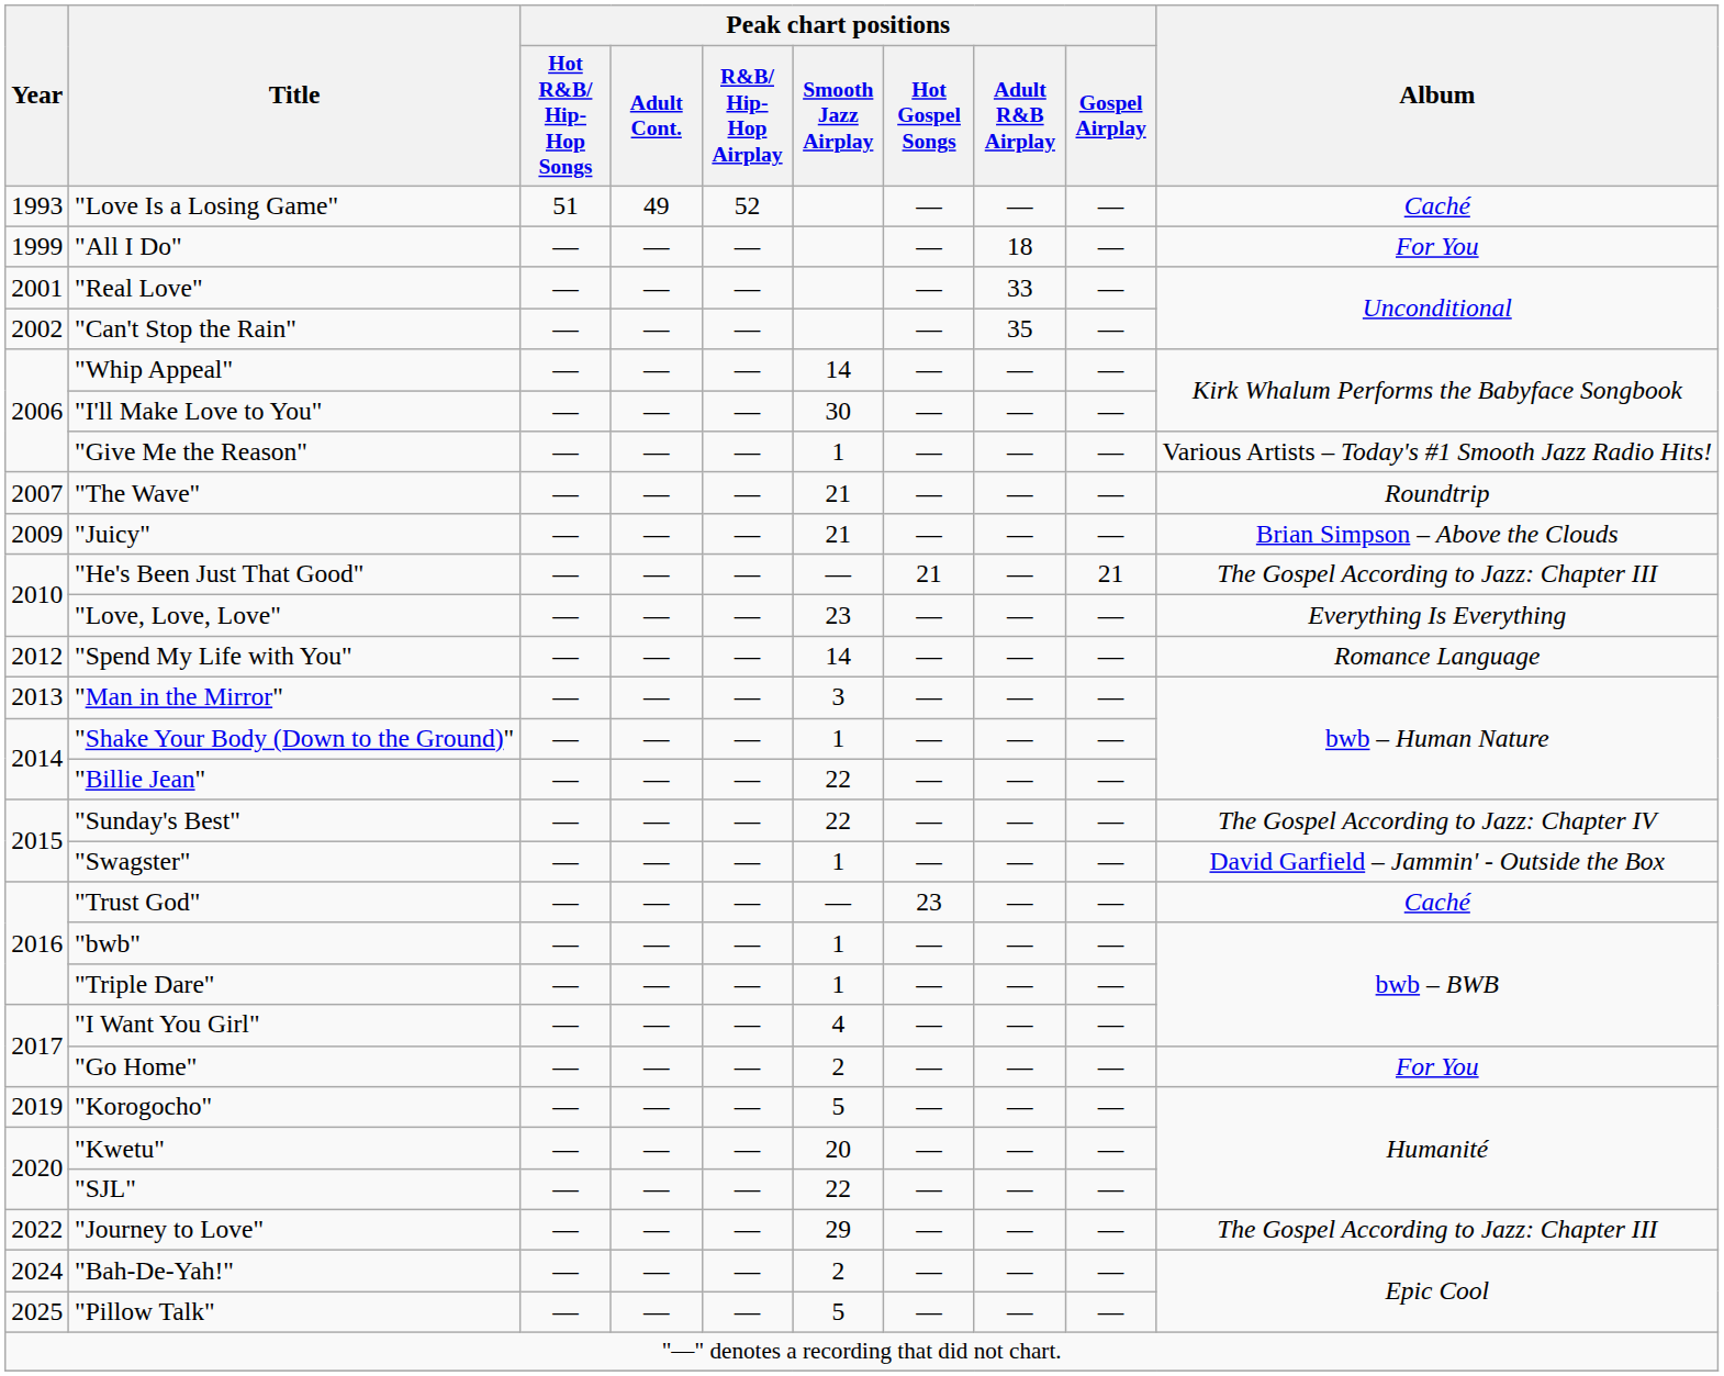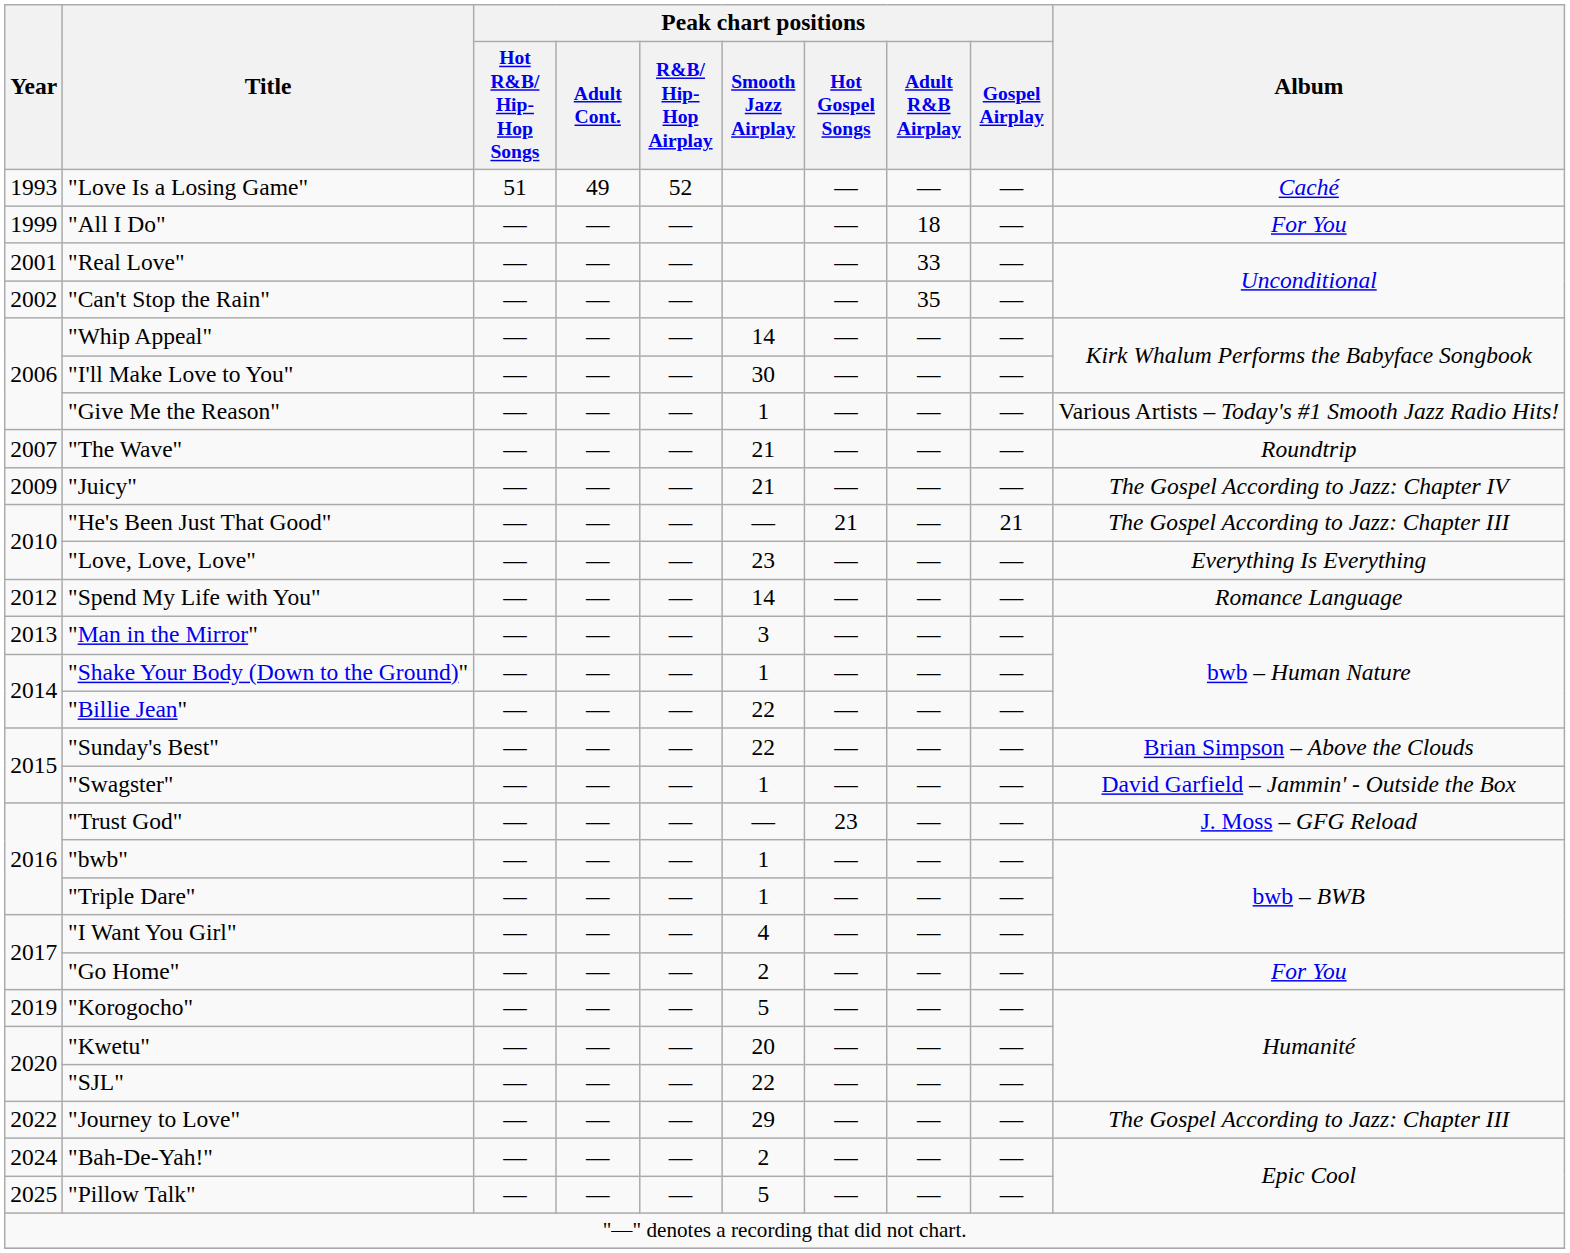"Juicy" | Album: Brian Simpson – Above the Clouds -> The Gospel According to Jazz: Chapter IV
"Sunday's Best" | Album: The Gospel According to Jazz: Chapter IV -> Brian Simpson – Above the Clouds
"Trust God" | Album: Caché -> J. Moss – GFG Reload
